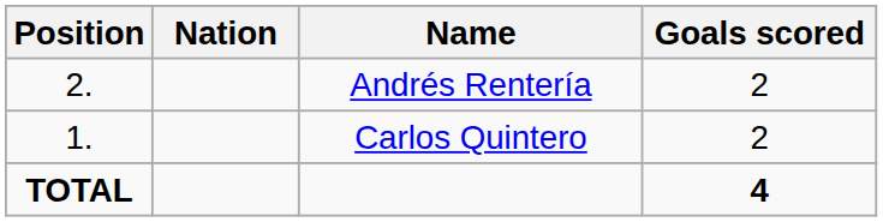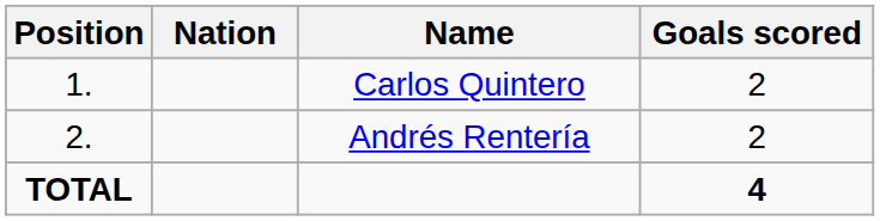rows swapped: Carlos Quintero <-> Andrés Rentería
